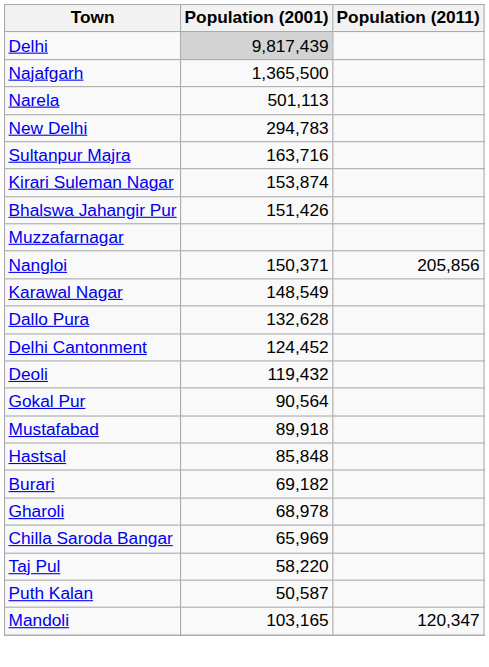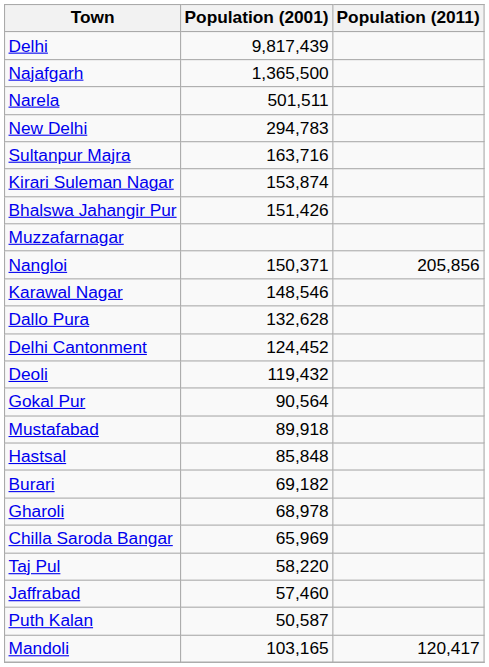Delhi | Population (2001): lightgrey background -> no background
Narela | Population (2001): 501,113 -> 501,511
Karawal Nagar | Population (2001): 148,549 -> 148,546
+ row: Jaffrabad | 57,460
Mandoli | Population (2011): 120,347 -> 120,417
